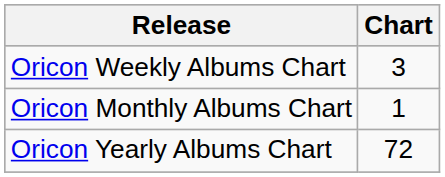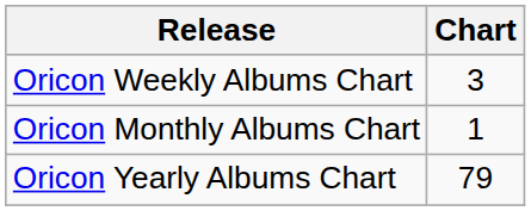Oricon Yearly Albums Chart | Chart: 72 -> 79
